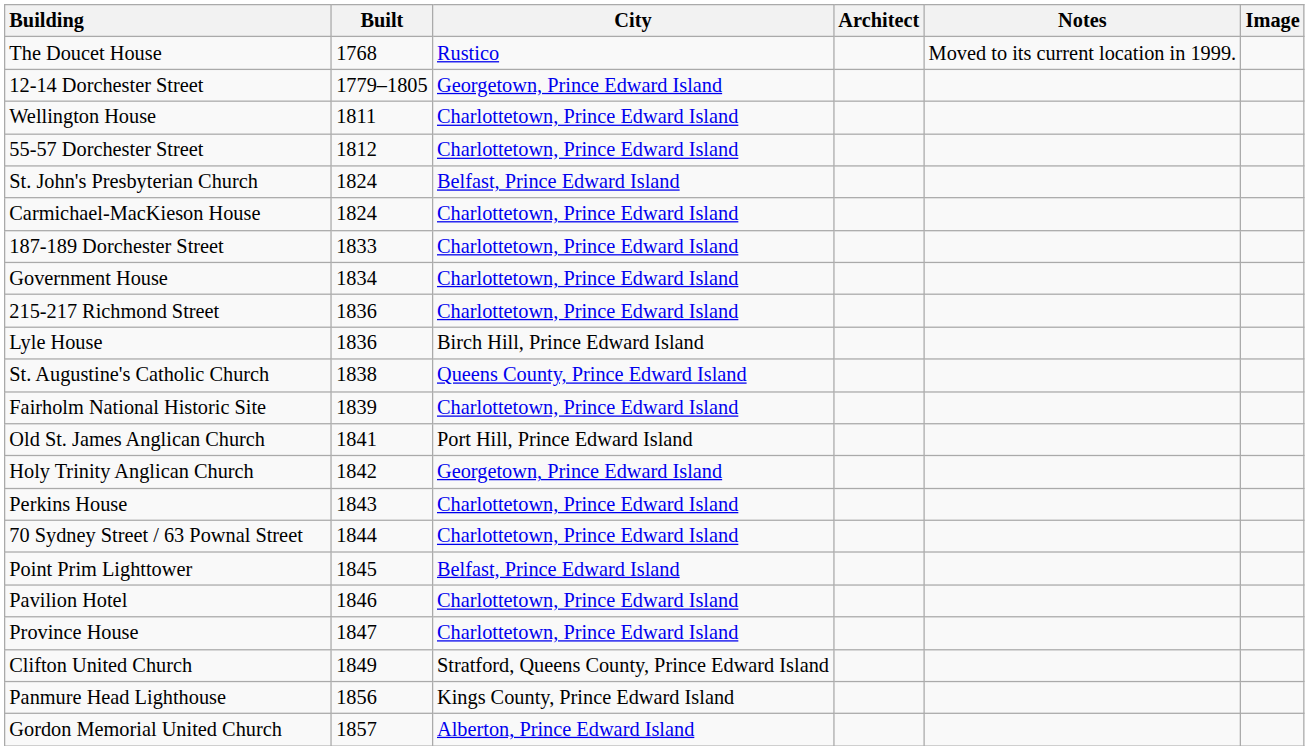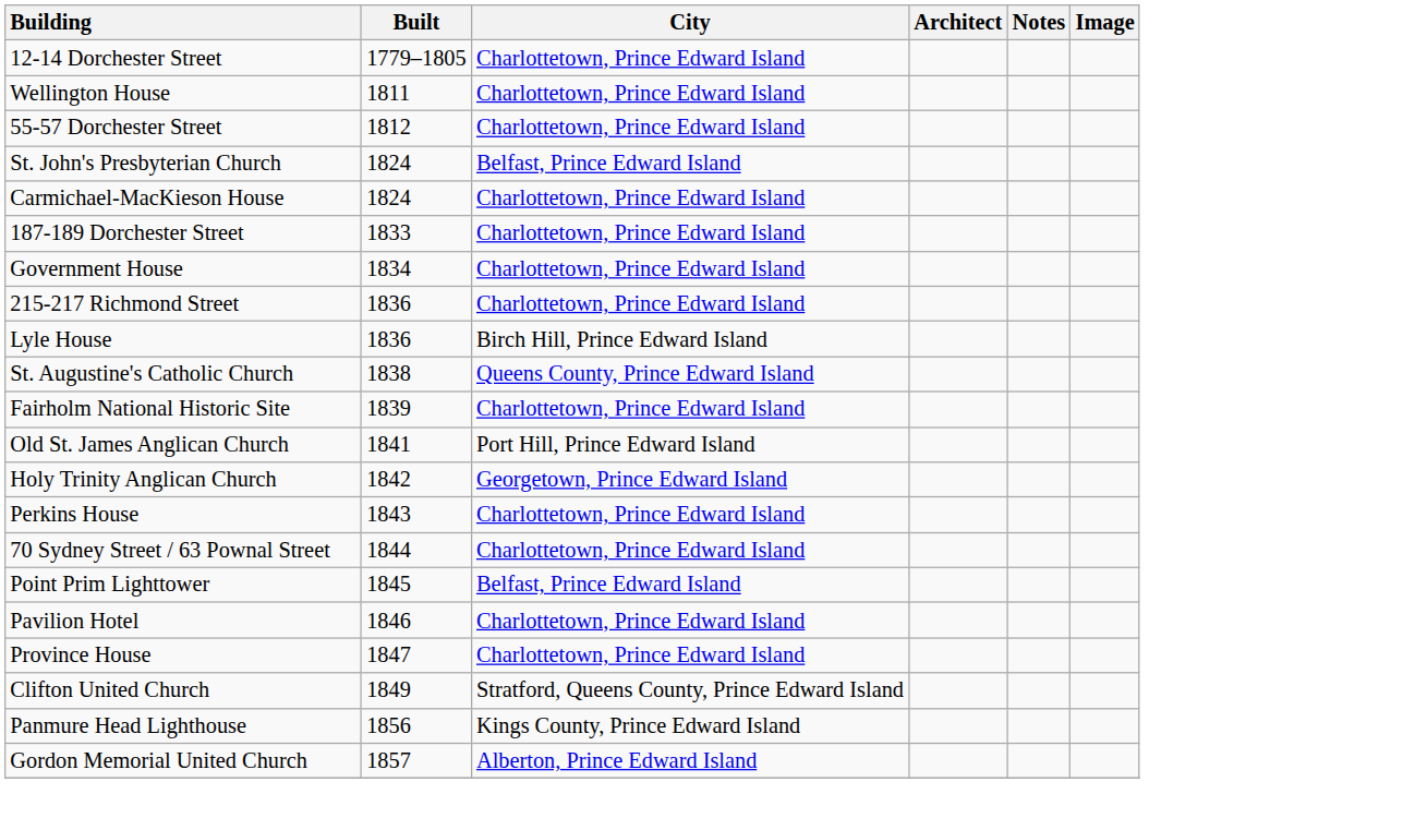- row: The Doucet House | 1768 | Rustico | Moved to its current location in 1999.
12-14 Dorchester Street | City: Georgetown, Prince Edward Island -> Charlottetown, Prince Edward Island
